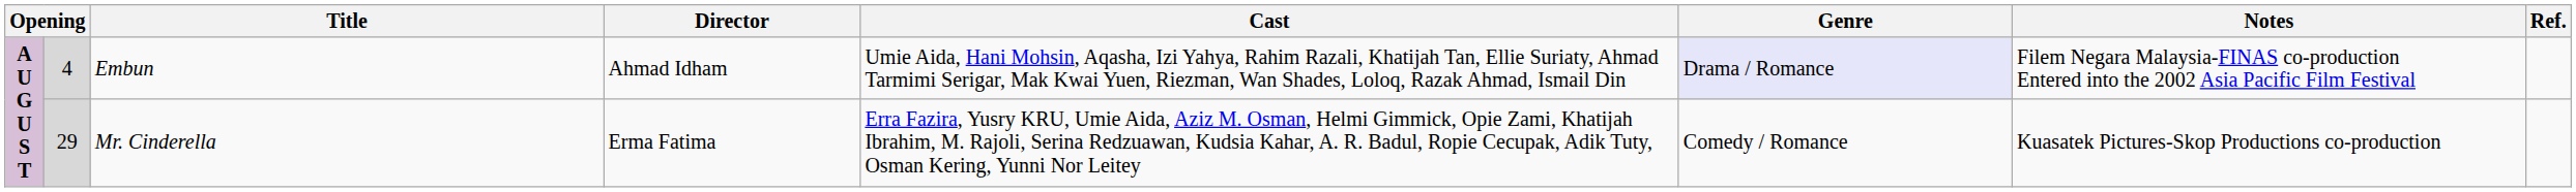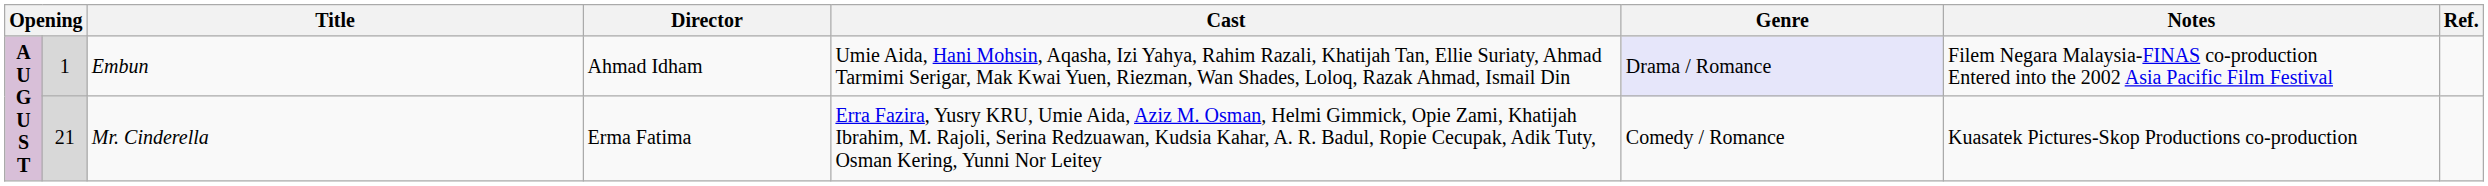Embun | column 2: 4 -> 1
Mr. Cinderella | column 2: 29 -> 21
